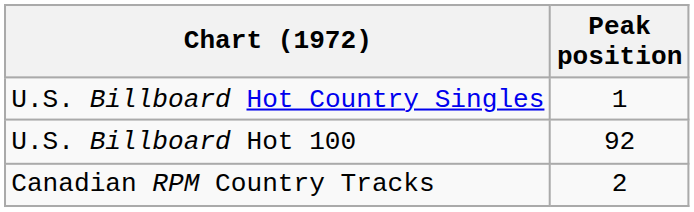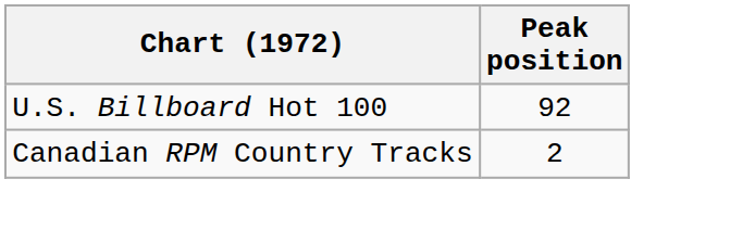- row: U.S. Billboard Hot Country Singles | 1
